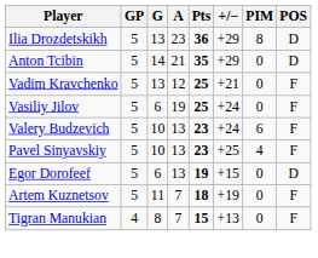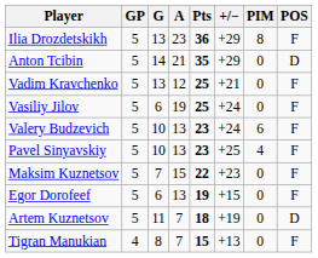Ilia Drozdetskikh | POS: D -> F
+ row: Maksim Kuznetsov | 5 | 7 | 15 | 22 | +23 | 0 | F
Egor Dorofeef | POS: D -> F
Artem Kuznetsov | POS: F -> D
